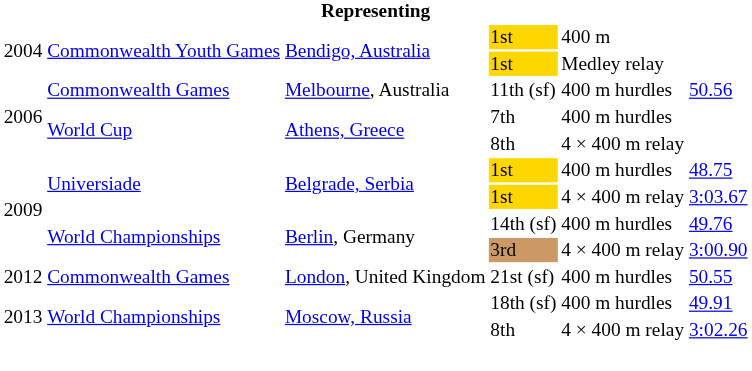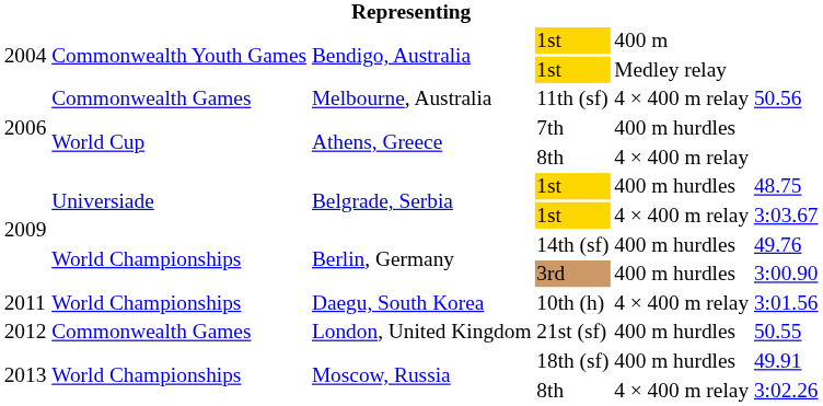11th (sf) | column 5: 400 m hurdles -> 4 × 400 m relay
3rd | column 5: 4 × 400 m relay -> 400 m hurdles
+ row: 2011 | World Championships | Daegu, South Korea | 10th (h) | 4 × 400 m relay | 3:01.56
